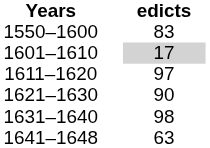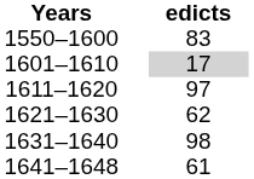1621–1630 | edicts: 90 -> 62
1641–1648 | edicts: 63 -> 61
